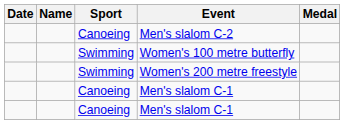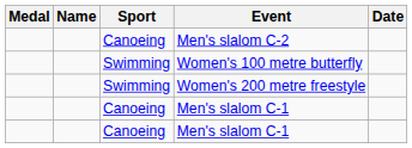columns swapped: Medal <-> Date
